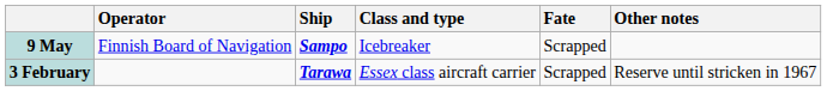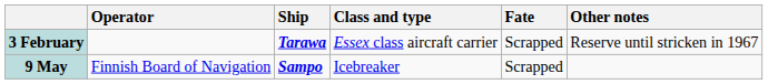rows swapped: 3 February <-> 9 May
